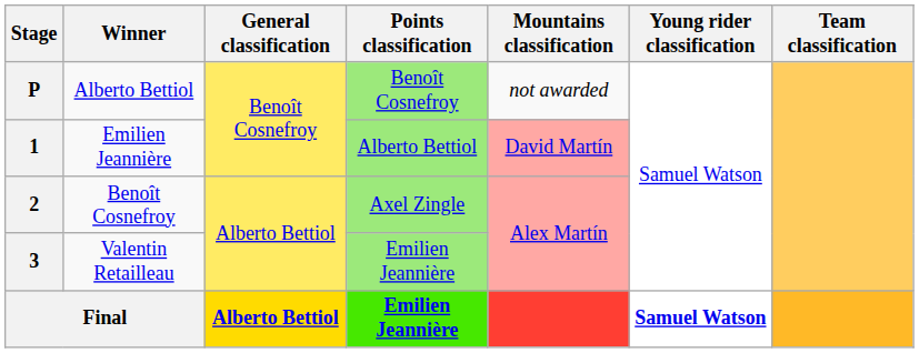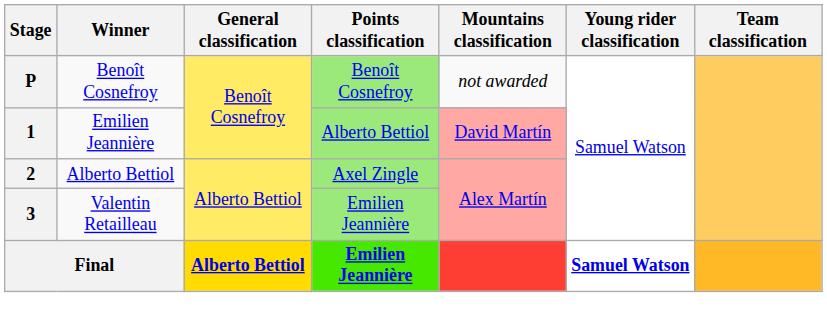P | Winner: Alberto Bettiol -> Benoît Cosnefroy
2 | Winner: Benoît Cosnefroy -> Alberto Bettiol
